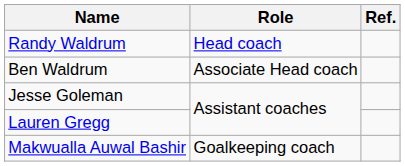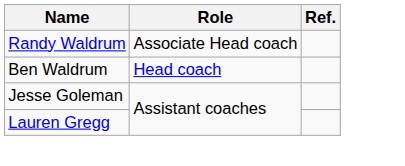Randy Waldrum | Role: Head coach -> Associate Head coach
Ben Waldrum | Role: Associate Head coach -> Head coach
- row: Makwualla Auwal Bashir | Goalkeeping coach
